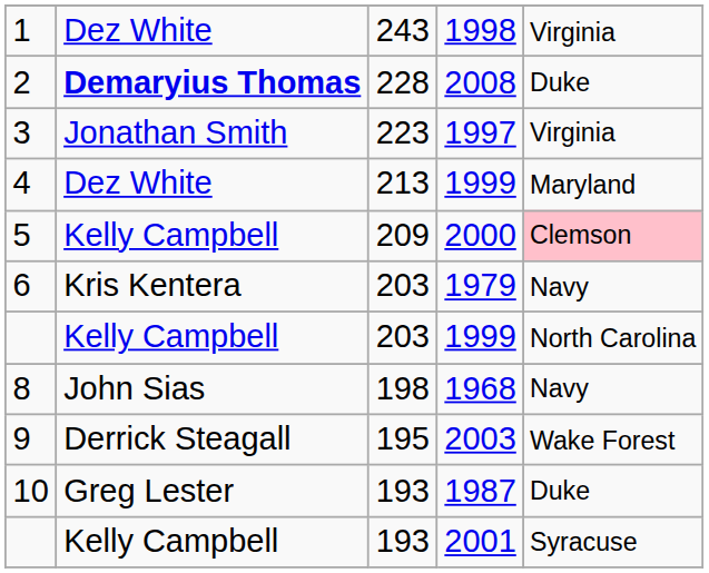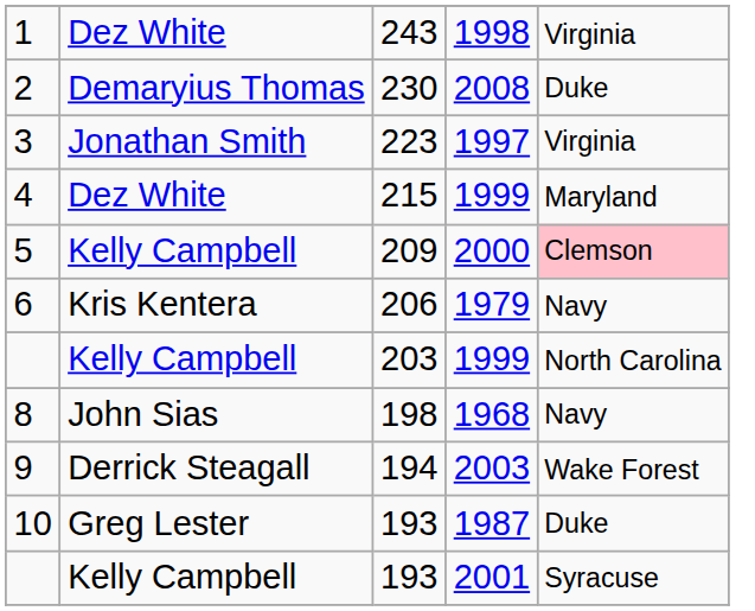2 | column 2: bold -> normal
2 | column 3: 228 -> 230
4 | column 3: 213 -> 215
6 | column 3: 203 -> 206
9 | column 3: 195 -> 194
